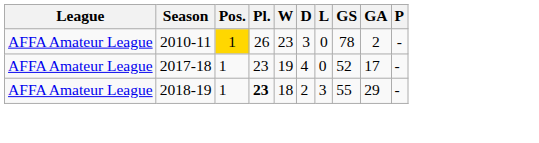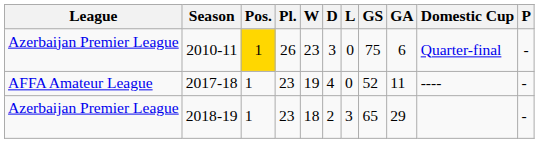+ column: Domestic Cup | Quarter-final | ----
2010-11 | League: AFFA Amateur League -> Azerbaijan Premier League
2010-11 | GS: 78 -> 75
2010-11 | GA: 2 -> 6
2017-18 | GA: 17 -> 11
2018-19 | League: AFFA Amateur League -> Azerbaijan Premier League
2018-19 | Pl.: bold -> normal
2018-19 | GS: 55 -> 65
